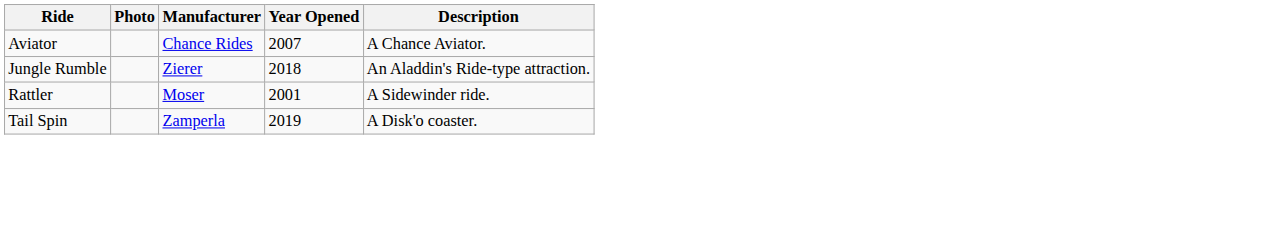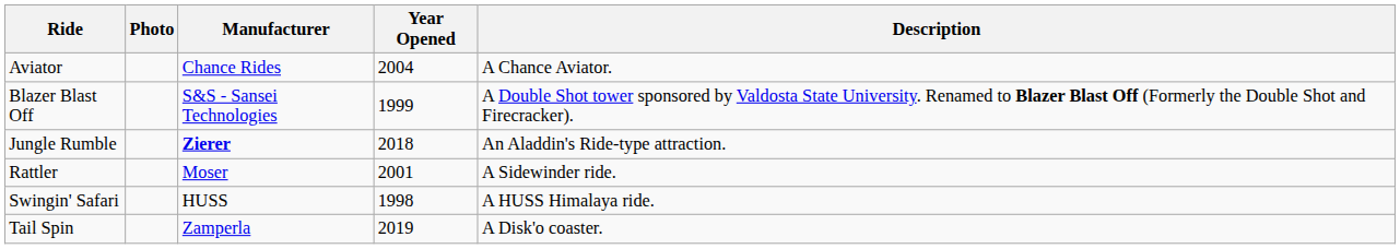Aviator | Year Opened: 2007 -> 2004
+ row: Blazer Blast Off | S&S - Sansei Technologies | 1999 | A Double Shot tower sponsored by Valdosta State University. Renamed to Blazer Blast Off (Formerly the Double Shot and Firecracker).
Jungle Rumble | Manufacturer: normal -> bold
+ row: Swingin' Safari | HUSS | 1998 | A HUSS Himalaya ride.
